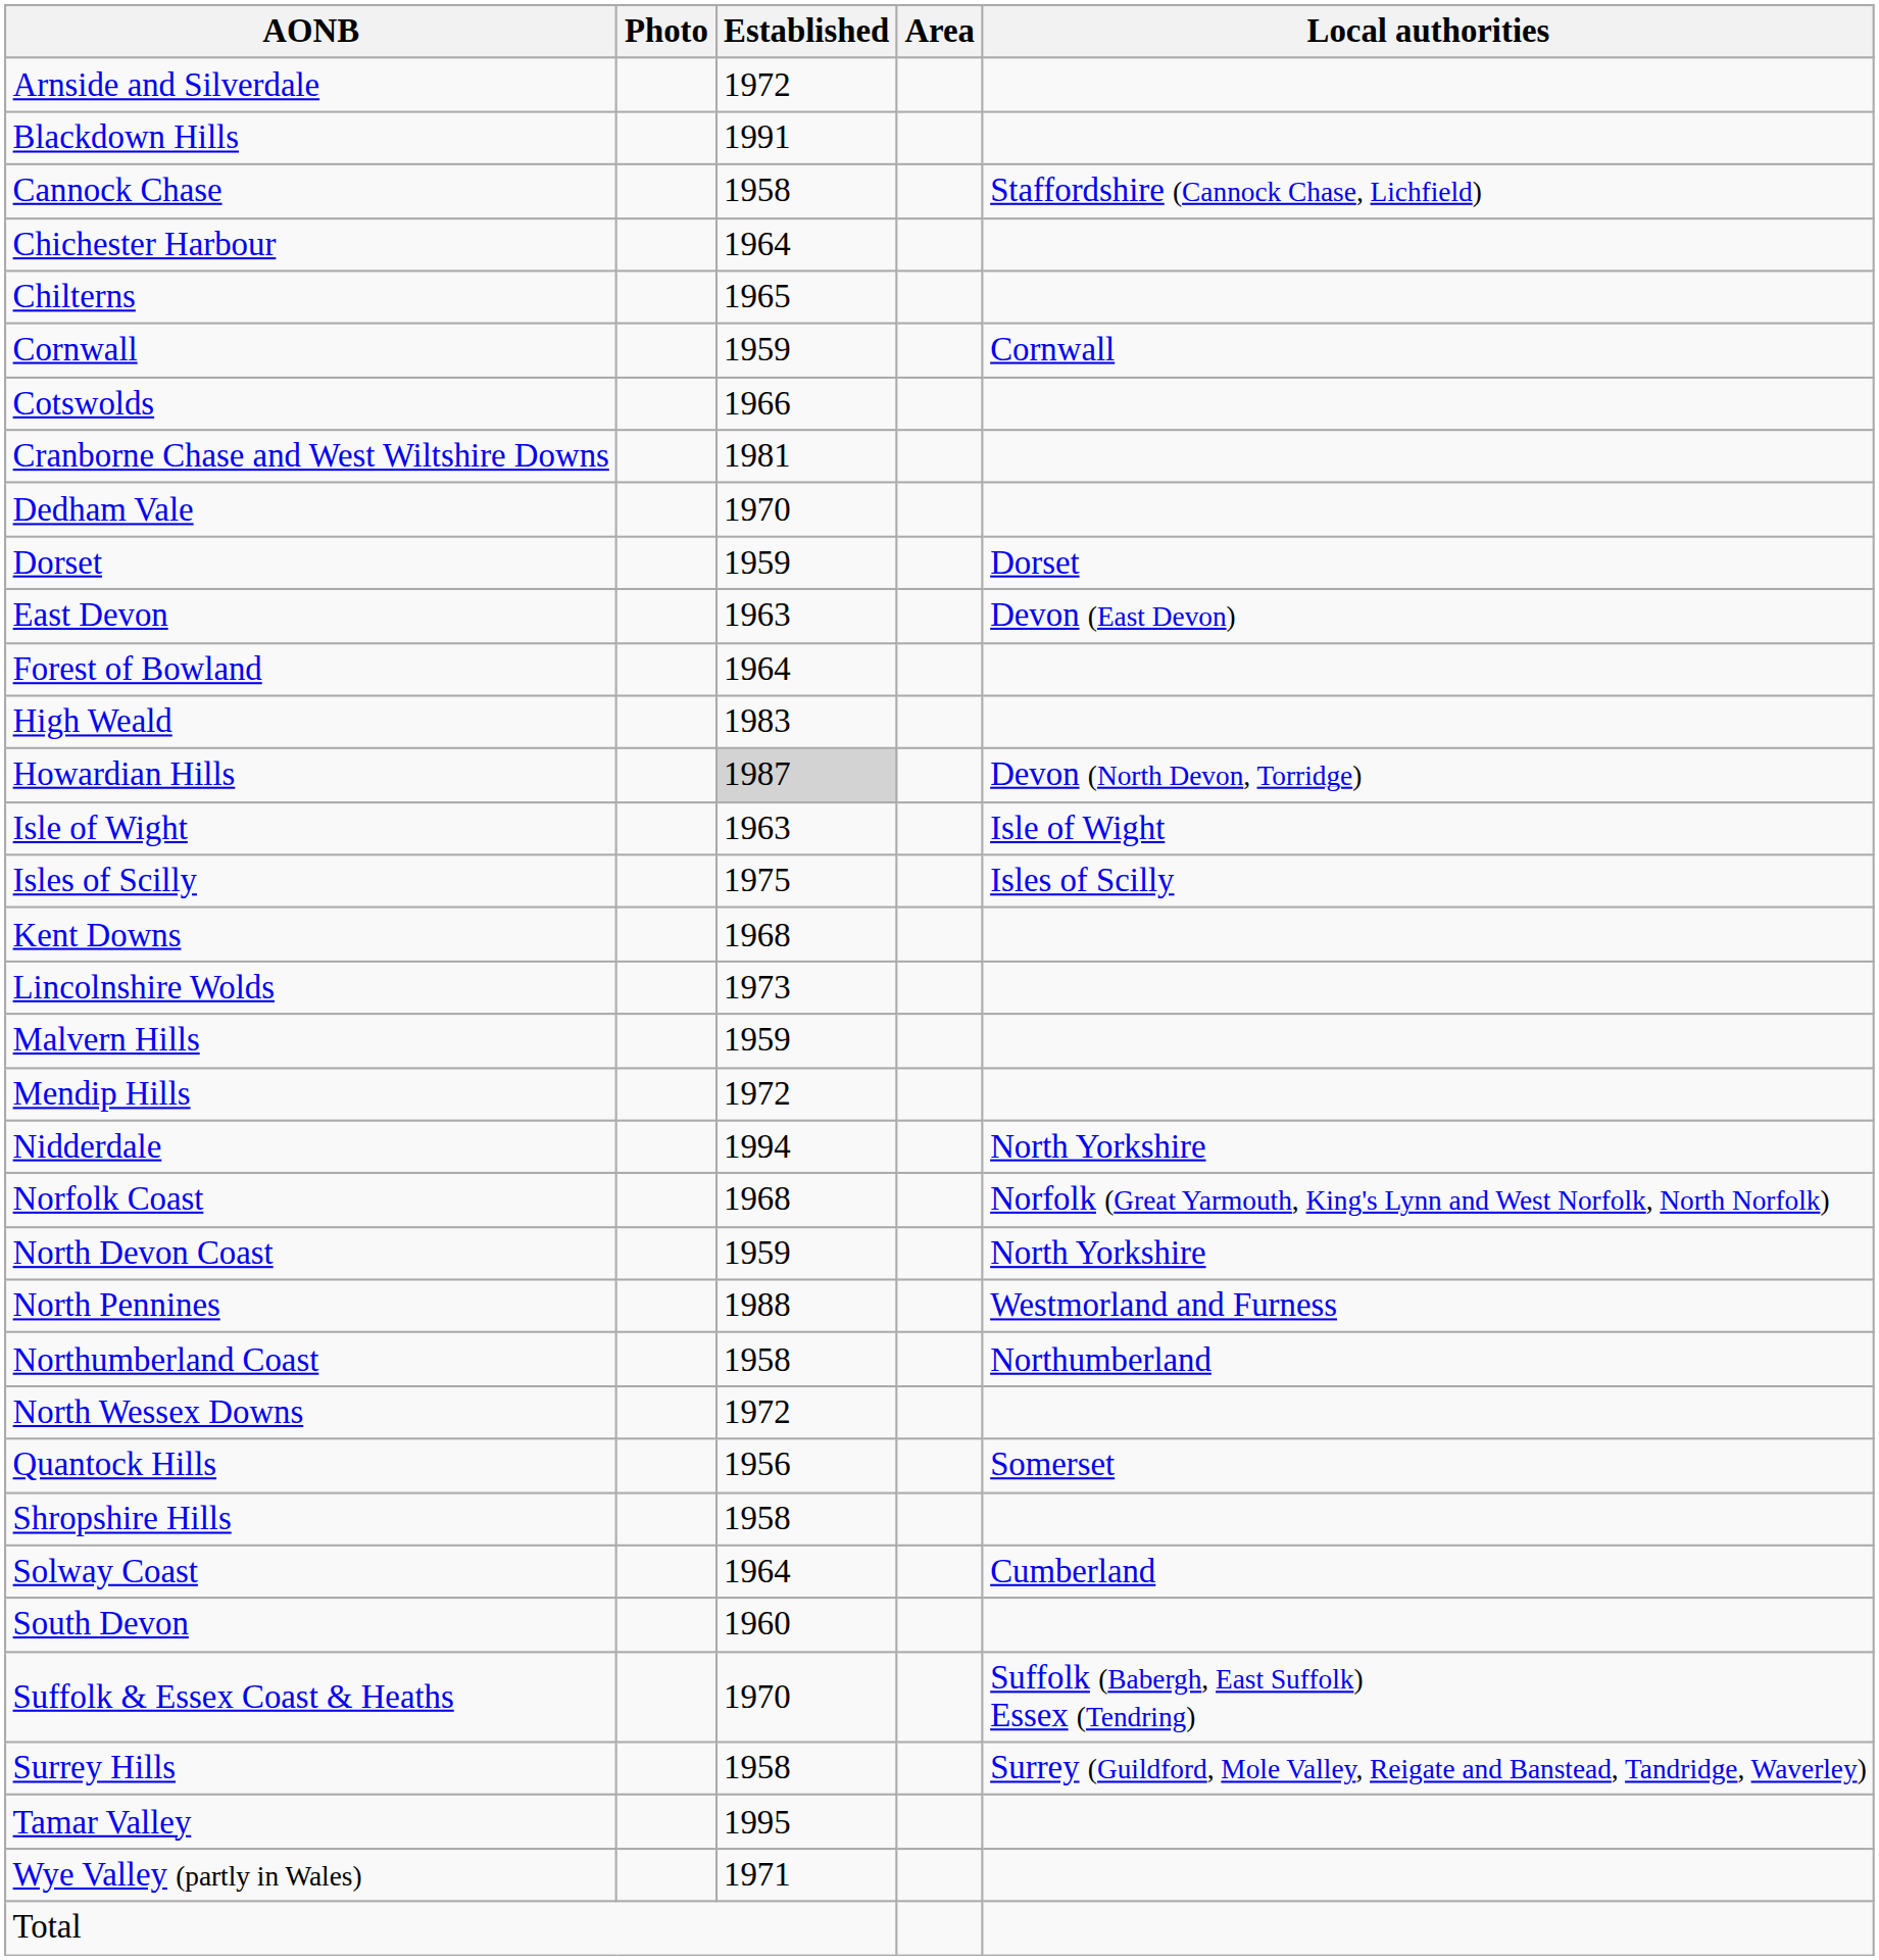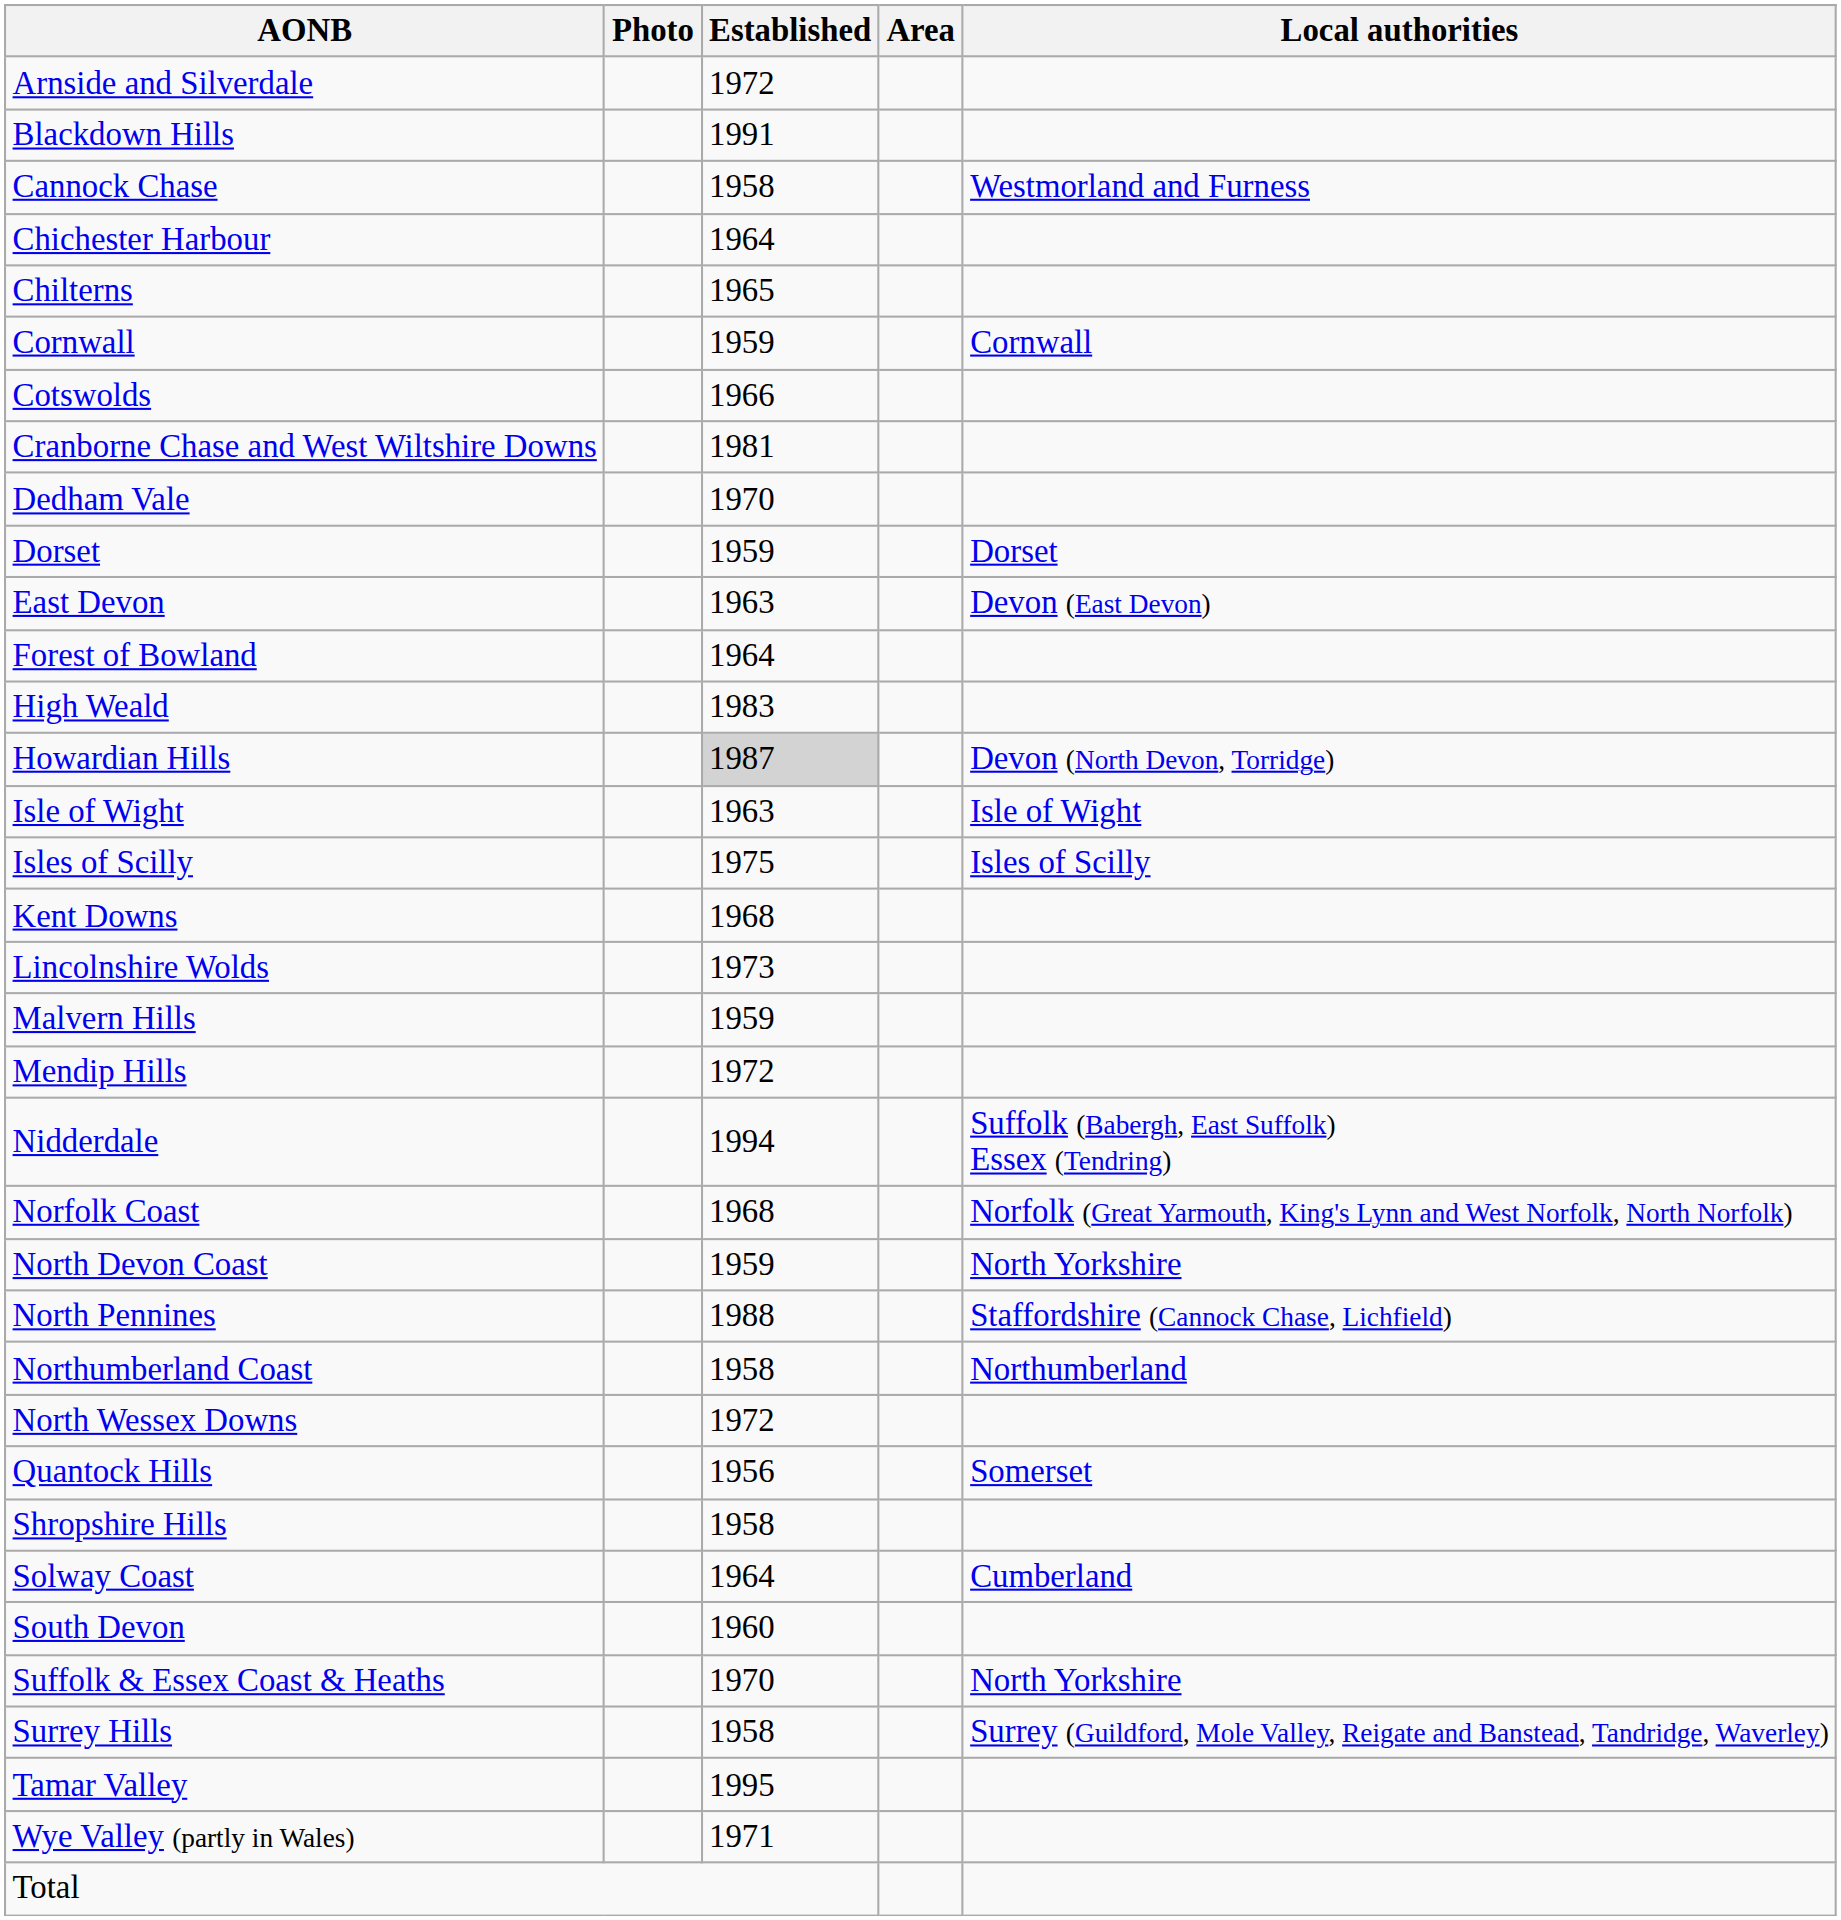Cannock Chase | Local authorities: Staffordshire (Cannock Chase, Lichfield) -> Westmorland and Furness
Nidderdale | Local authorities: North Yorkshire -> Suffolk (Babergh, East Suffolk) Essex (Tendring)
North Pennines | Local authorities: Westmorland and Furness -> Staffordshire (Cannock Chase, Lichfield)
Suffolk & Essex Coast & Heaths | Local authorities: Suffolk (Babergh, East Suffolk) Essex (Tendring) -> North Yorkshire
